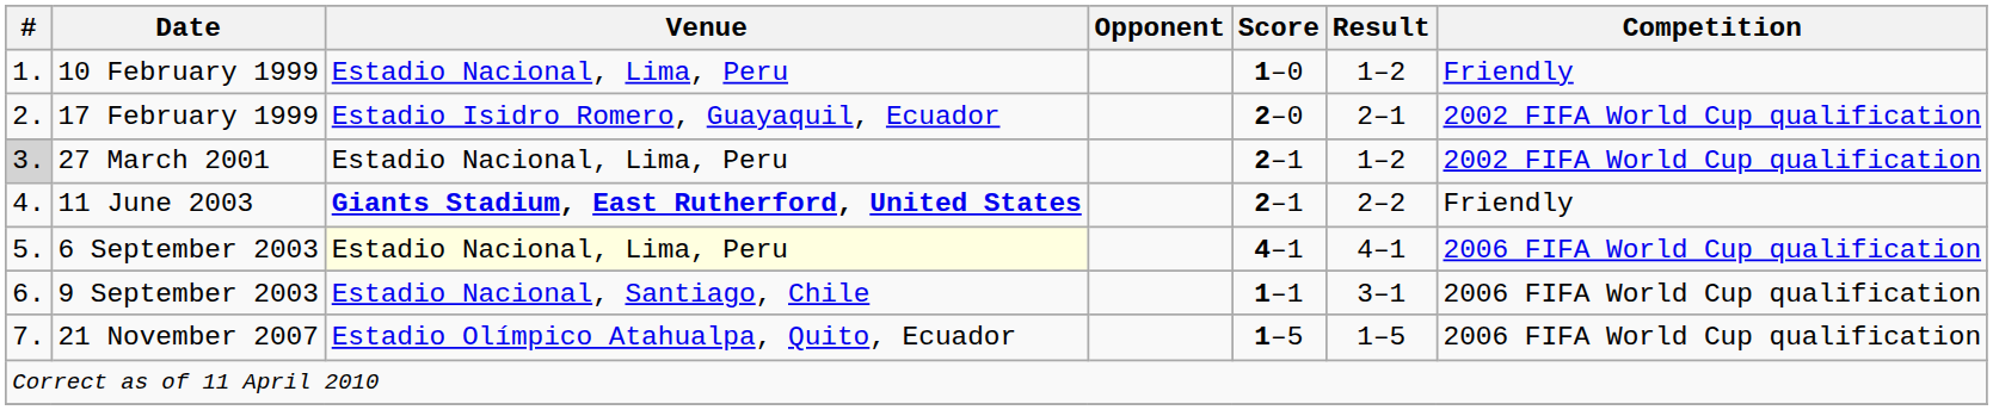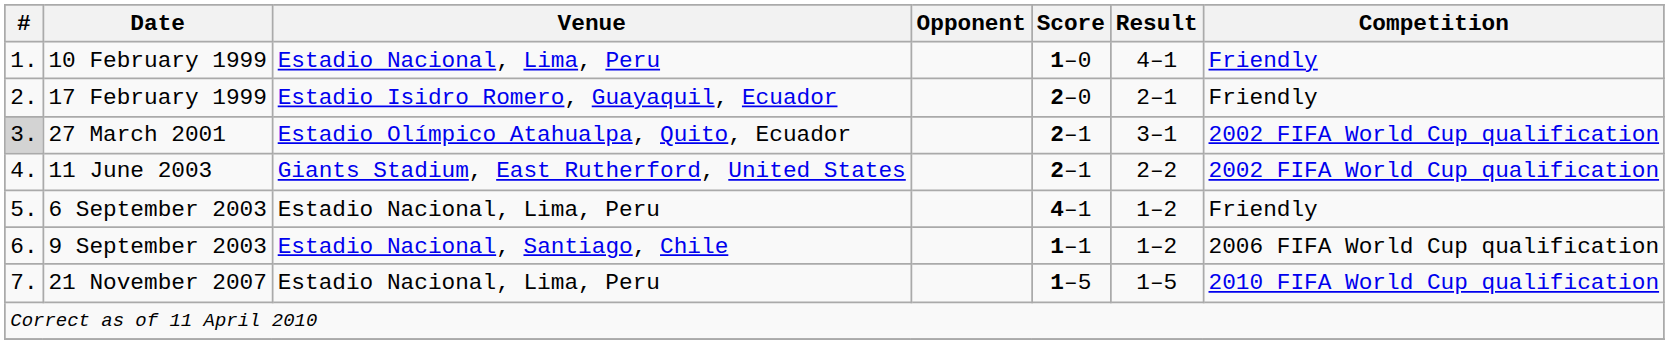10 February 1999 | Result: 1–2 -> 4–1
17 February 1999 | Competition: 2002 FIFA World Cup qualification -> Friendly
27 March 2001 | Venue: Estadio Nacional, Lima, Peru -> Estadio Olímpico Atahualpa, Quito, Ecuador
27 March 2001 | Result: 1–2 -> 3–1
11 June 2003 | Venue: bold -> normal
11 June 2003 | Competition: Friendly -> 2002 FIFA World Cup qualification
6 September 2003 | Venue: lightyellow background -> no background
6 September 2003 | Result: 4–1 -> 1–2
6 September 2003 | Competition: 2006 FIFA World Cup qualification -> Friendly
9 September 2003 | Result: 3–1 -> 1–2
21 November 2007 | Venue: Estadio Olímpico Atahualpa, Quito, Ecuador -> Estadio Nacional, Lima, Peru
21 November 2007 | Competition: 2006 FIFA World Cup qualification -> 2010 FIFA World Cup qualification
